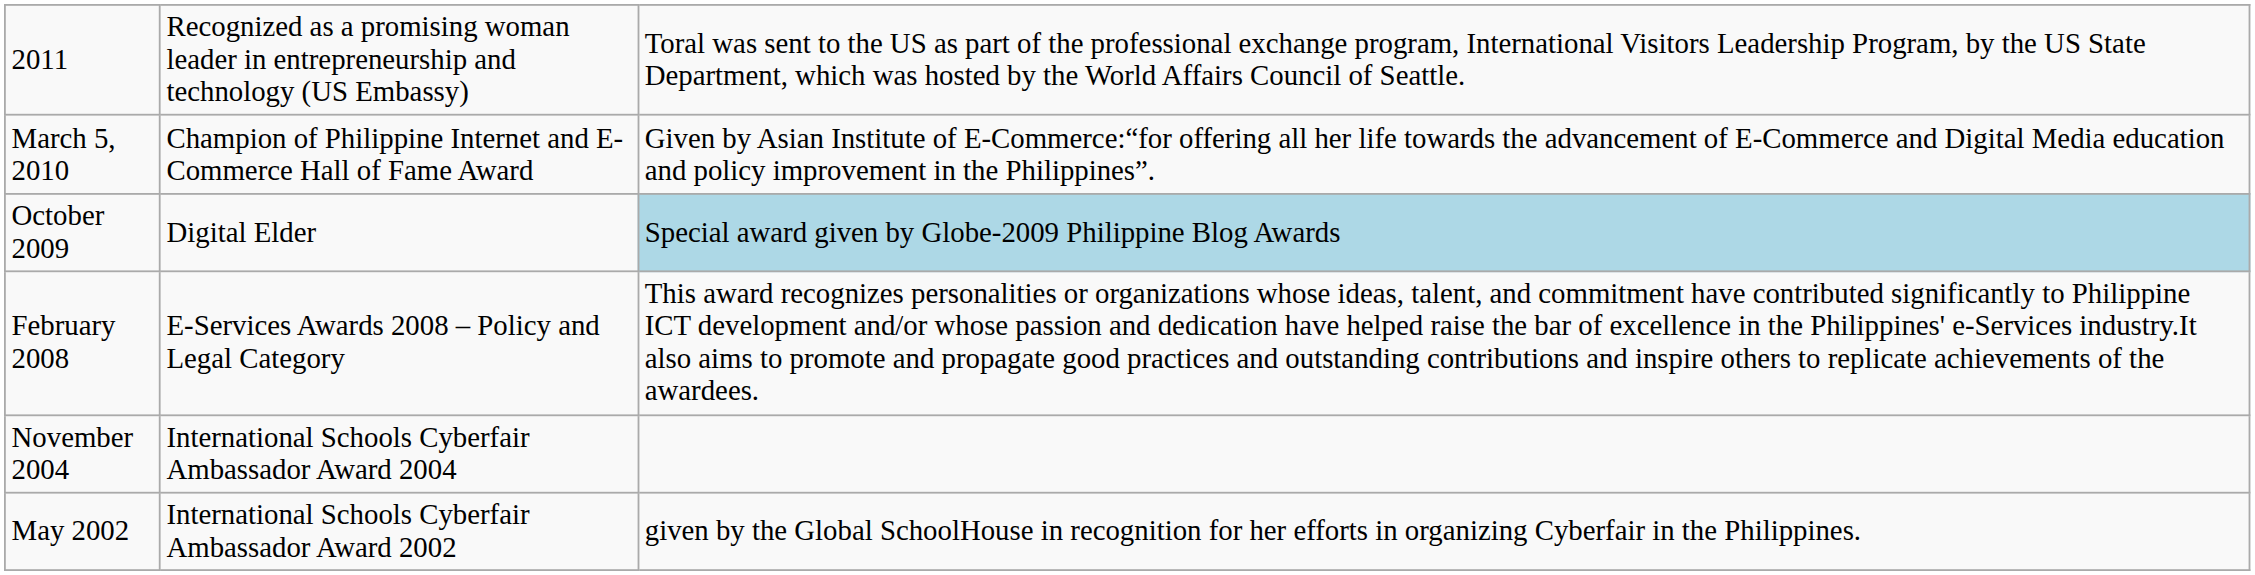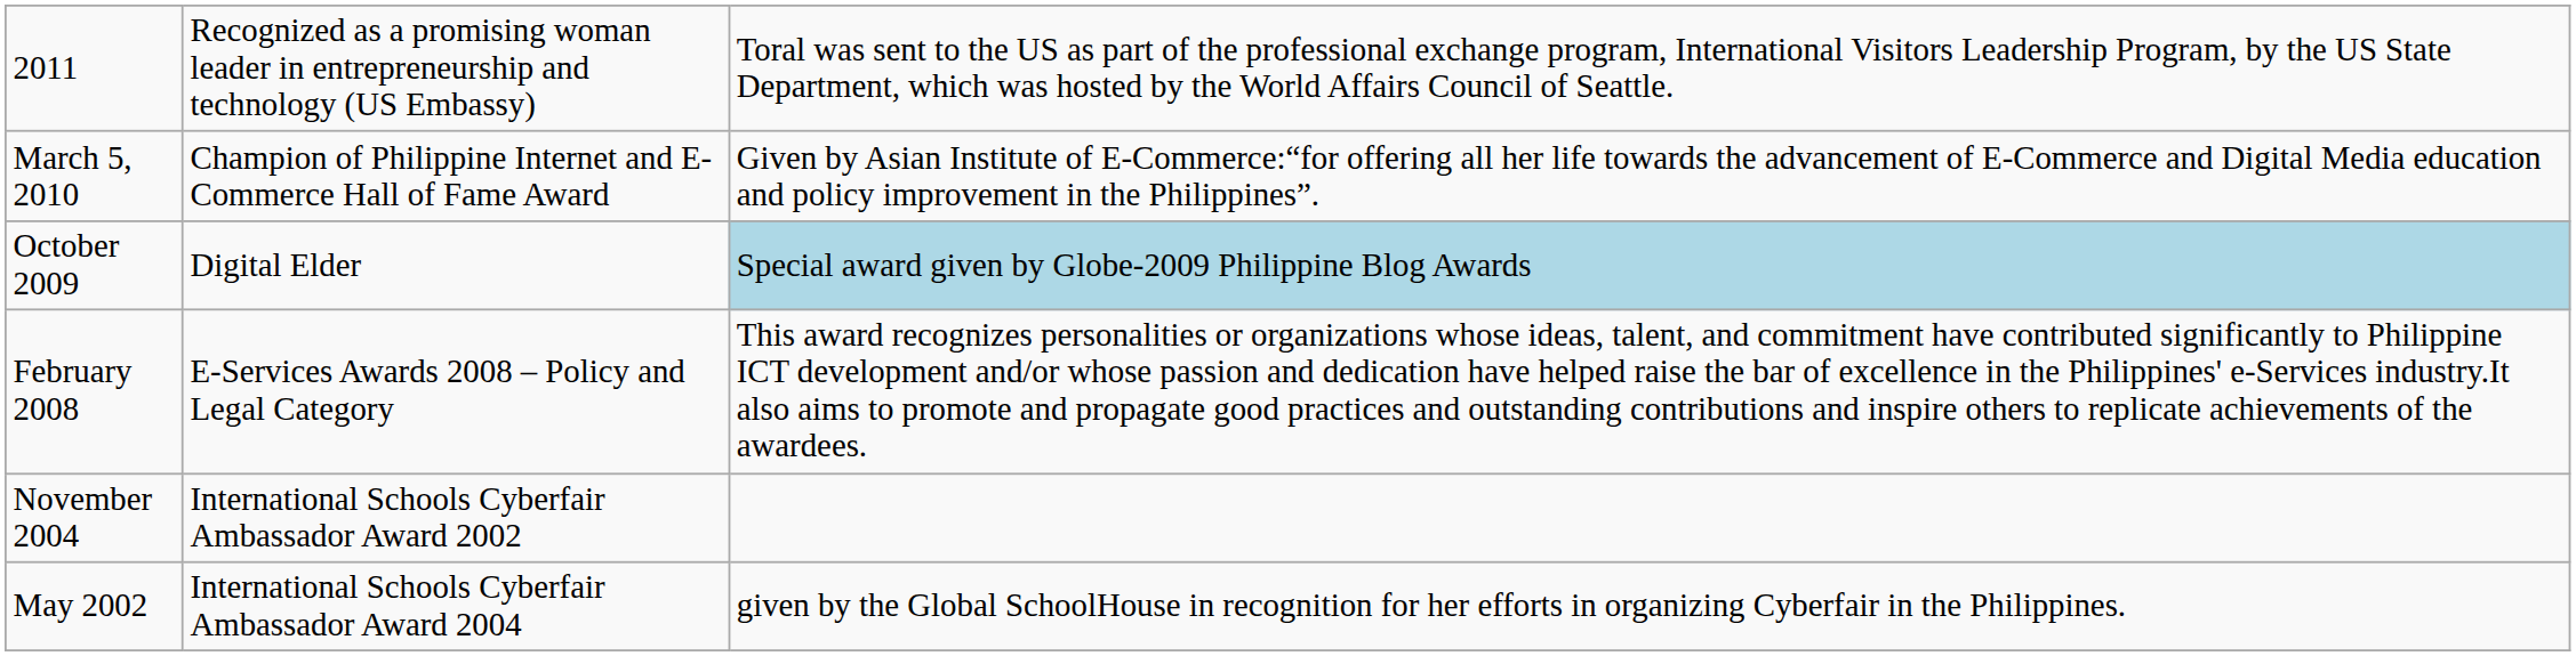November 2004 | column 2: International Schools Cyberfair Ambassador Award 2004 -> International Schools Cyberfair Ambassador Award 2002
May 2002 | column 2: International Schools Cyberfair Ambassador Award 2002 -> International Schools Cyberfair Ambassador Award 2004
